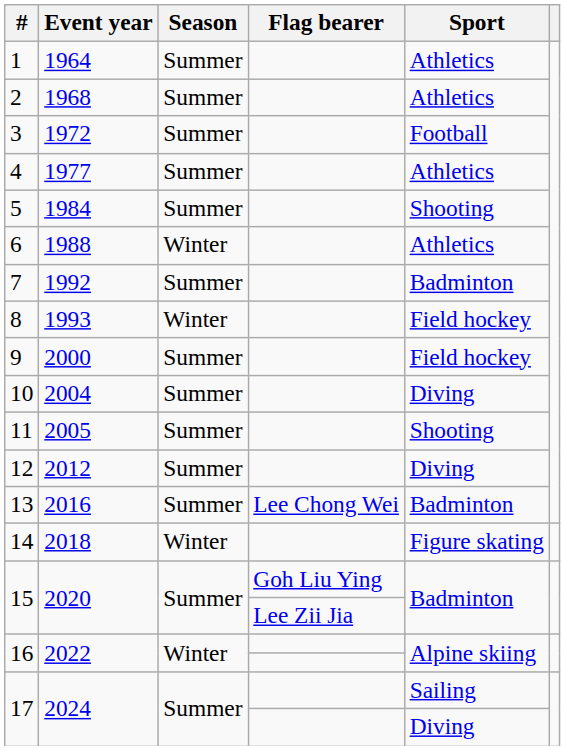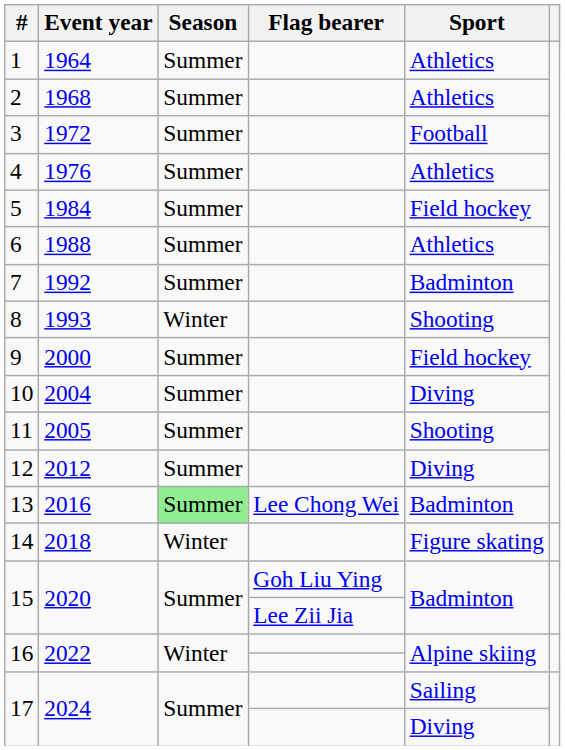4 | Event year: 1977 -> 1976
5 | Sport: Shooting -> Field hockey
6 | Season: Winter -> Summer
8 | Sport: Field hockey -> Shooting
13 | Season: no background -> lightgreen background
